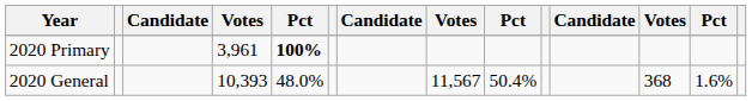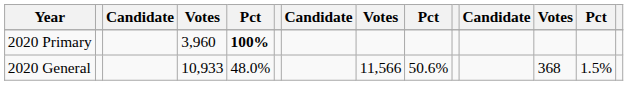2020 Primary | column 4: 3,961 -> 3,960
2020 General | column 4: 10,393 -> 10,933
2020 General | column 8: 11,567 -> 11,566
2020 General | column 9: 50.4% -> 50.6%
2020 General | column 13: 1.6% -> 1.5%
